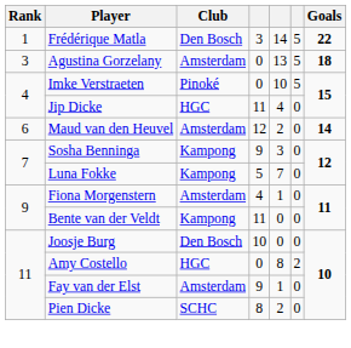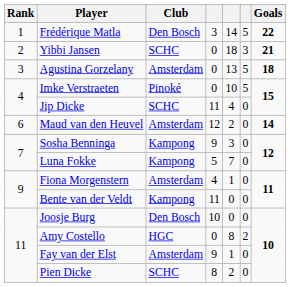+ row: 2 | Yibbi Jansen | SCHC | 0 | 18 | 3 | 21
Jip Dicke | Club: HGC -> SCHC
